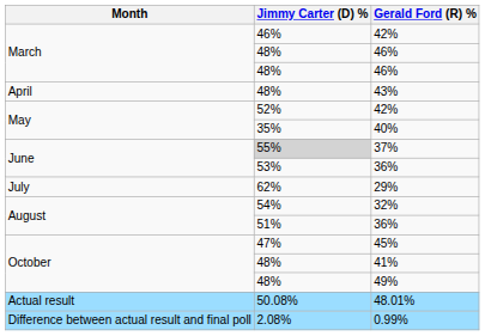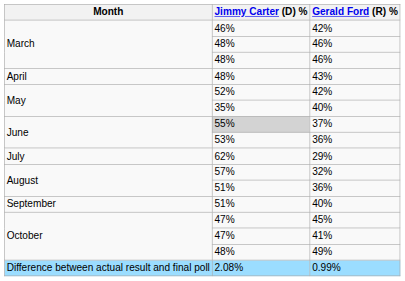32% | Jimmy Carter (D) %: 54% -> 57%
+ row: September | 51% | 40%
41% | Jimmy Carter (D) %: 48% -> 47%
- row: Actual result | 50.08% | 48.01%
